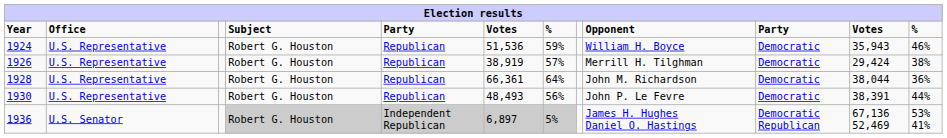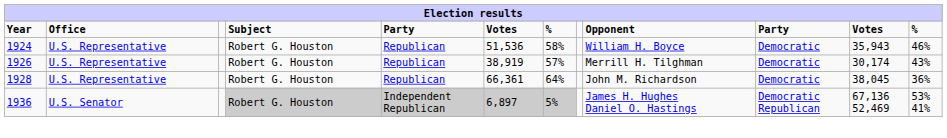1924 | column 7: 59% -> 58%
1926 | column 11: 29,424 -> 30,174
1926 | column 12: 38% -> 43%
1928 | column 11: 38,044 -> 38,045
- row: 1930 | U.S. Representative | Robert G. Houston | Republican | 48,493 | 56% | John P. Le Fevre | Democratic | 38,391 | 44%
